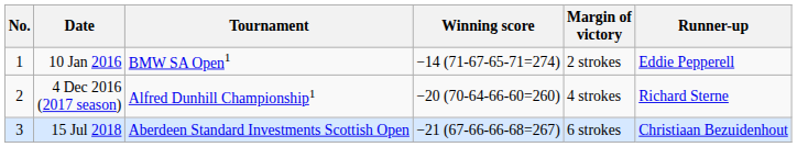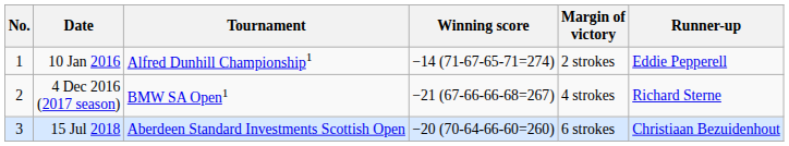10 Jan 2016 | Tournament: BMW SA Open1 -> Alfred Dunhill Championship1
4 Dec 2016 (2017 season) | Tournament: Alfred Dunhill Championship1 -> BMW SA Open1
4 Dec 2016 (2017 season) | Winning score: −20 (70-64-66-60=260) -> −21 (67-66-66-68=267)
15 Jul 2018 | Winning score: −21 (67-66-66-68=267) -> −20 (70-64-66-60=260)
